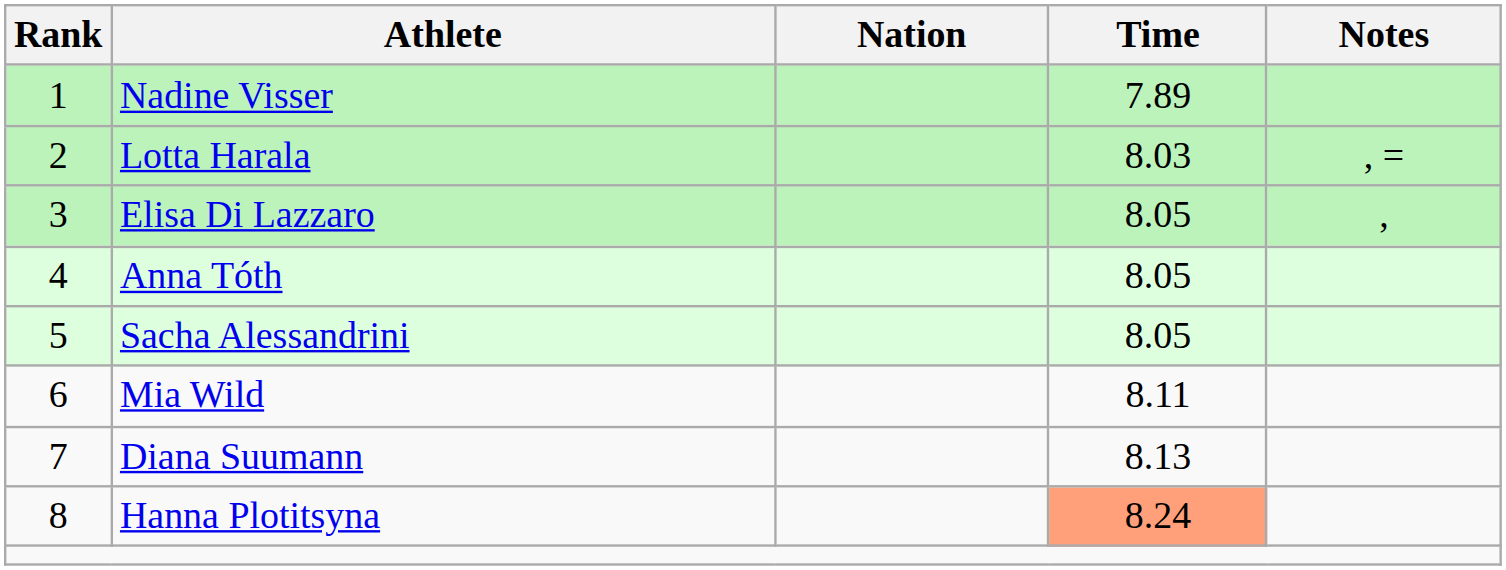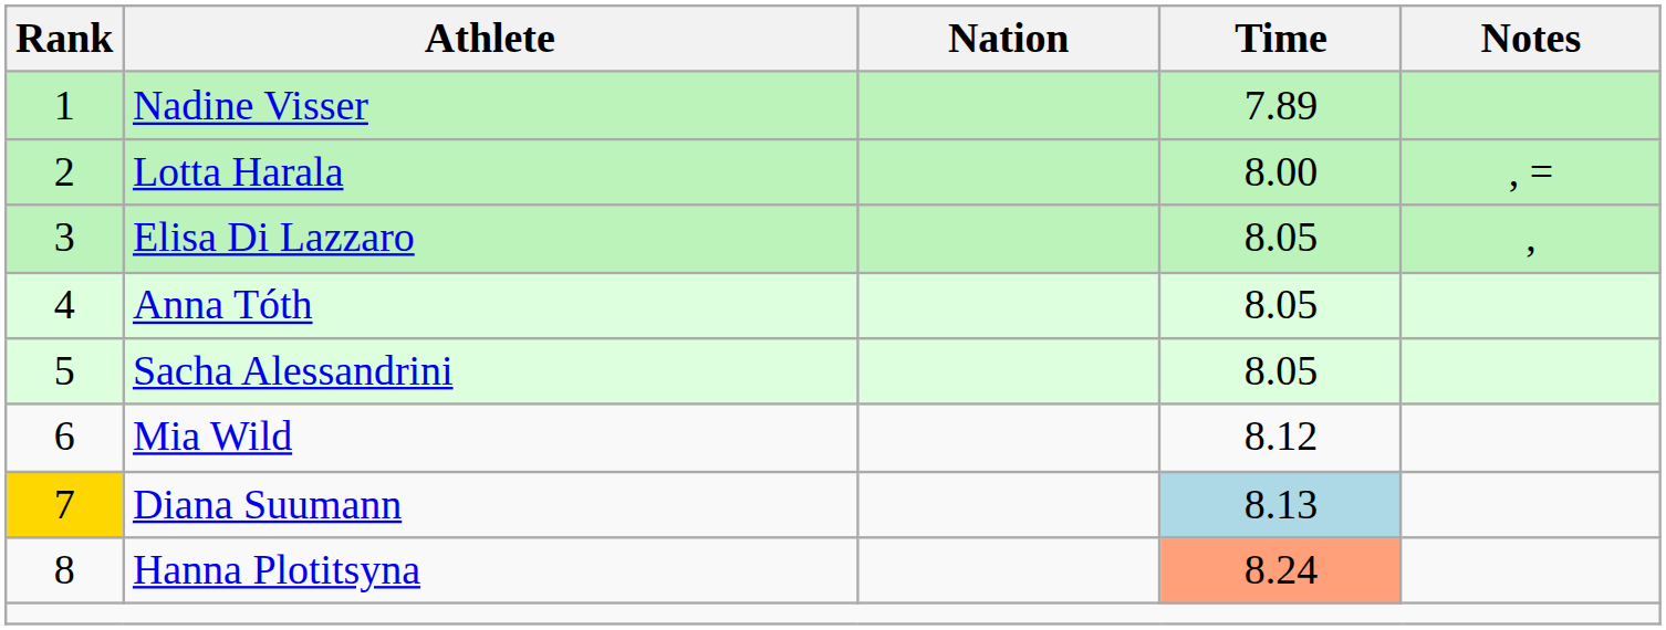Lotta Harala | Time: 8.03 -> 8.00
Mia Wild | Time: 8.11 -> 8.12
Diana Suumann | Rank: no background -> gold background
Diana Suumann | Time: no background -> lightblue background
